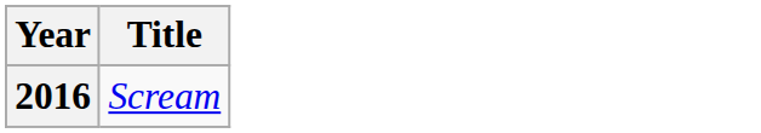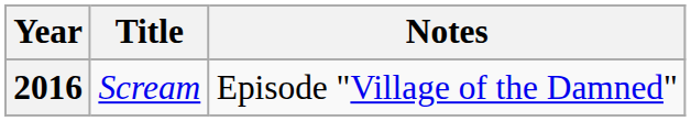+ column: Notes | Episode "Village of the Damned"
